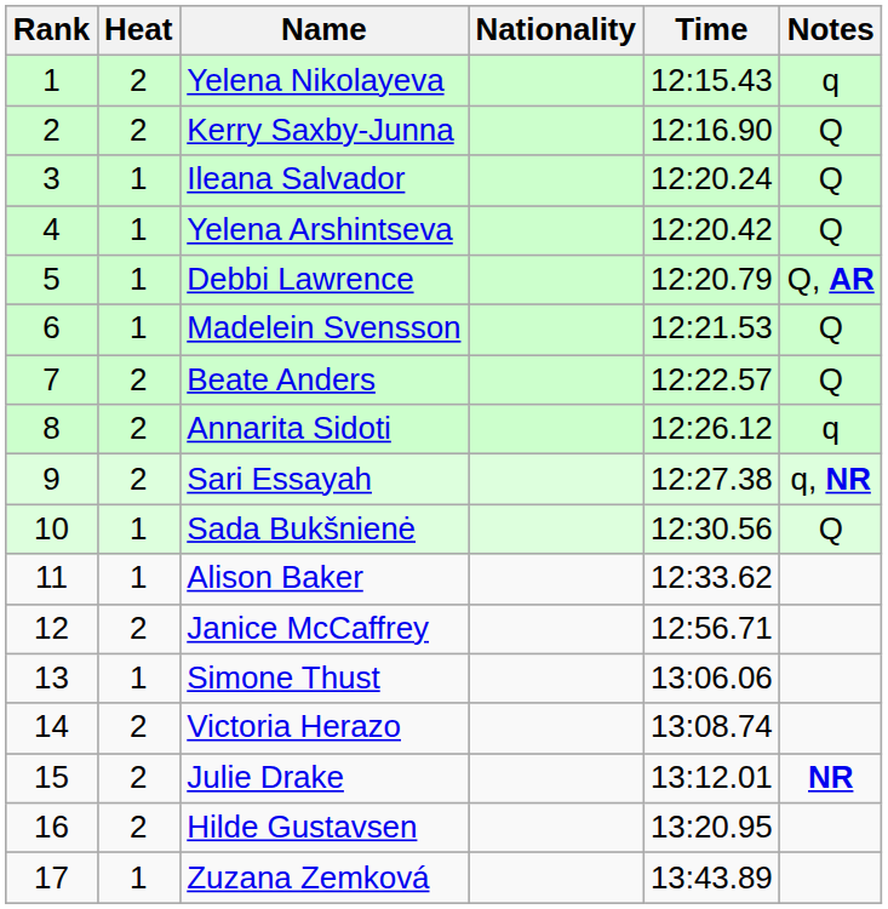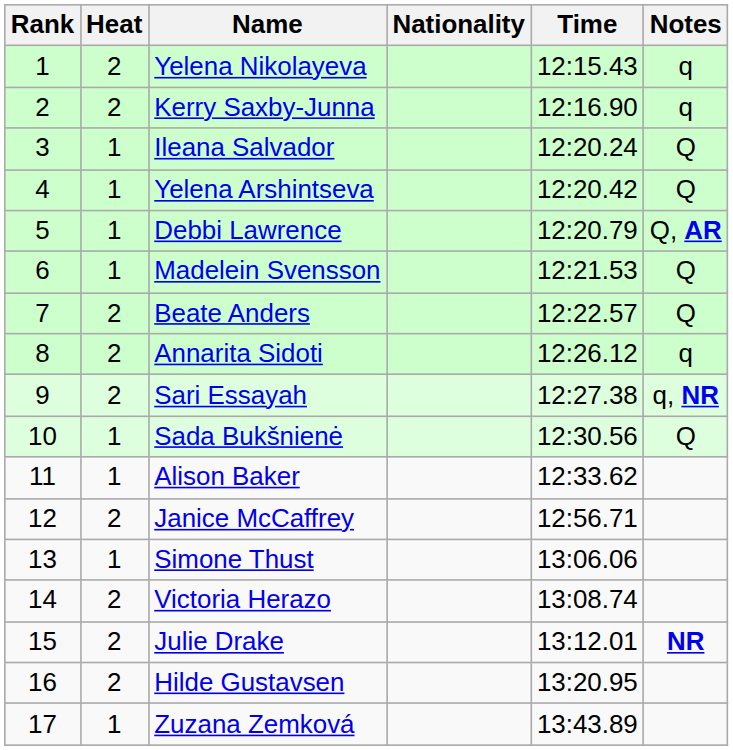Kerry Saxby-Junna | Notes: Q -> q
